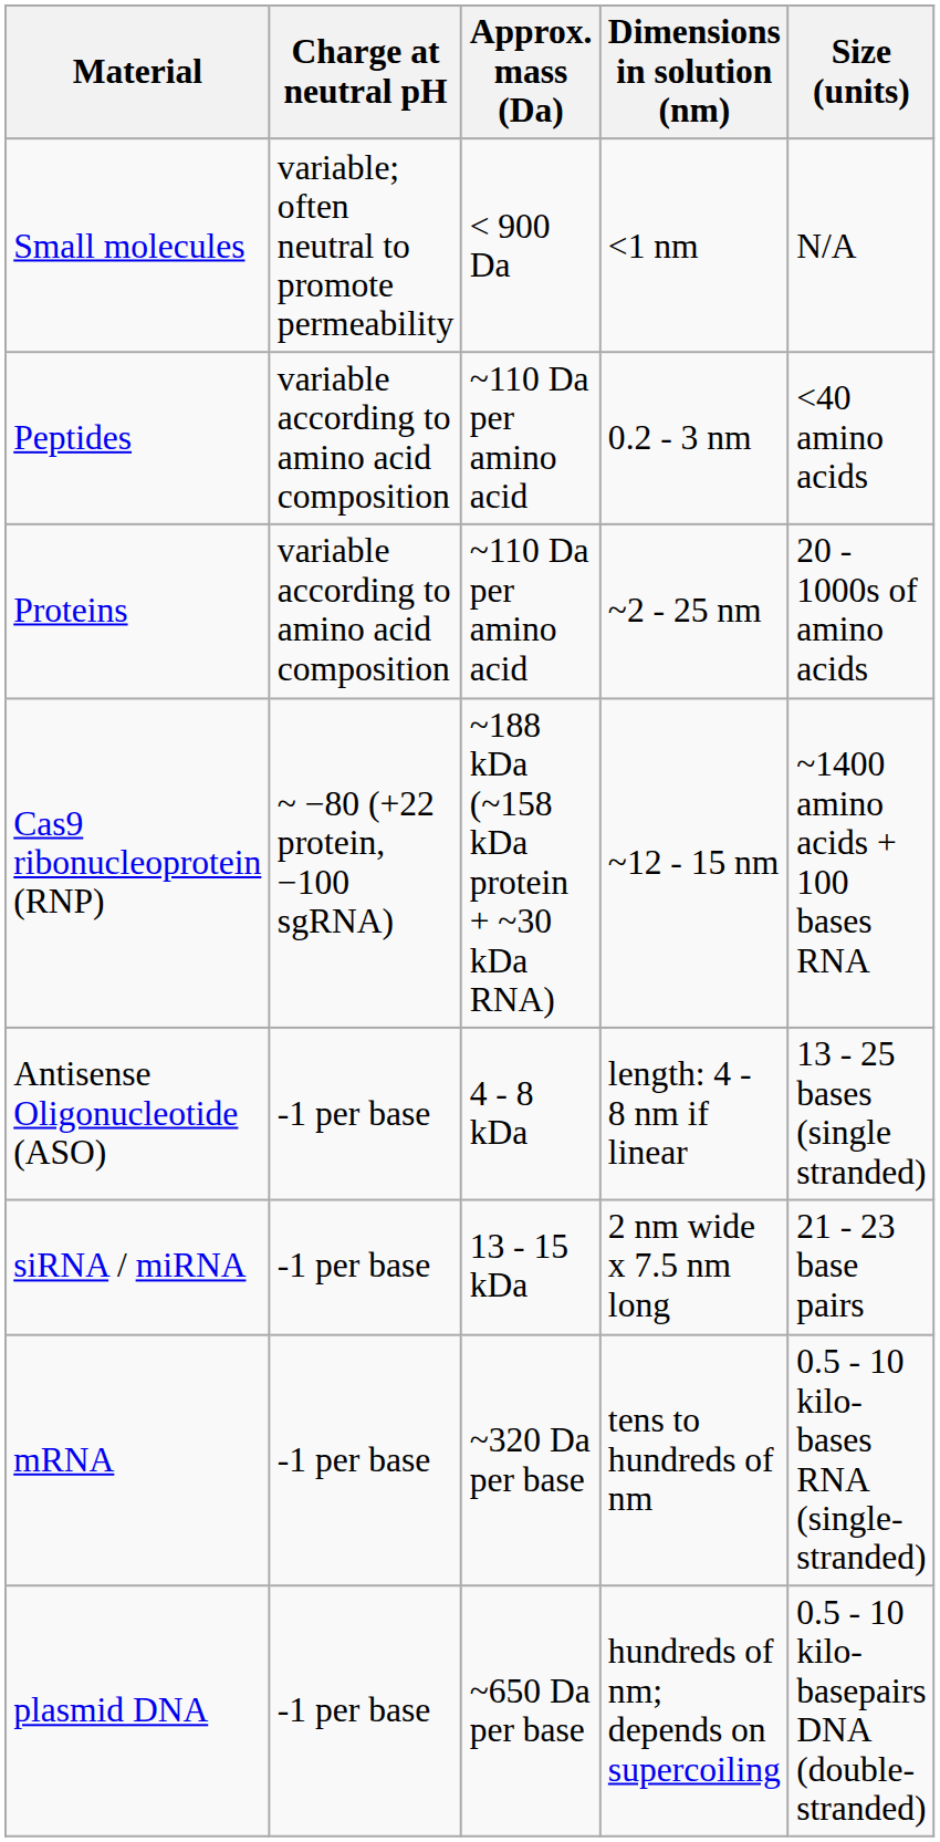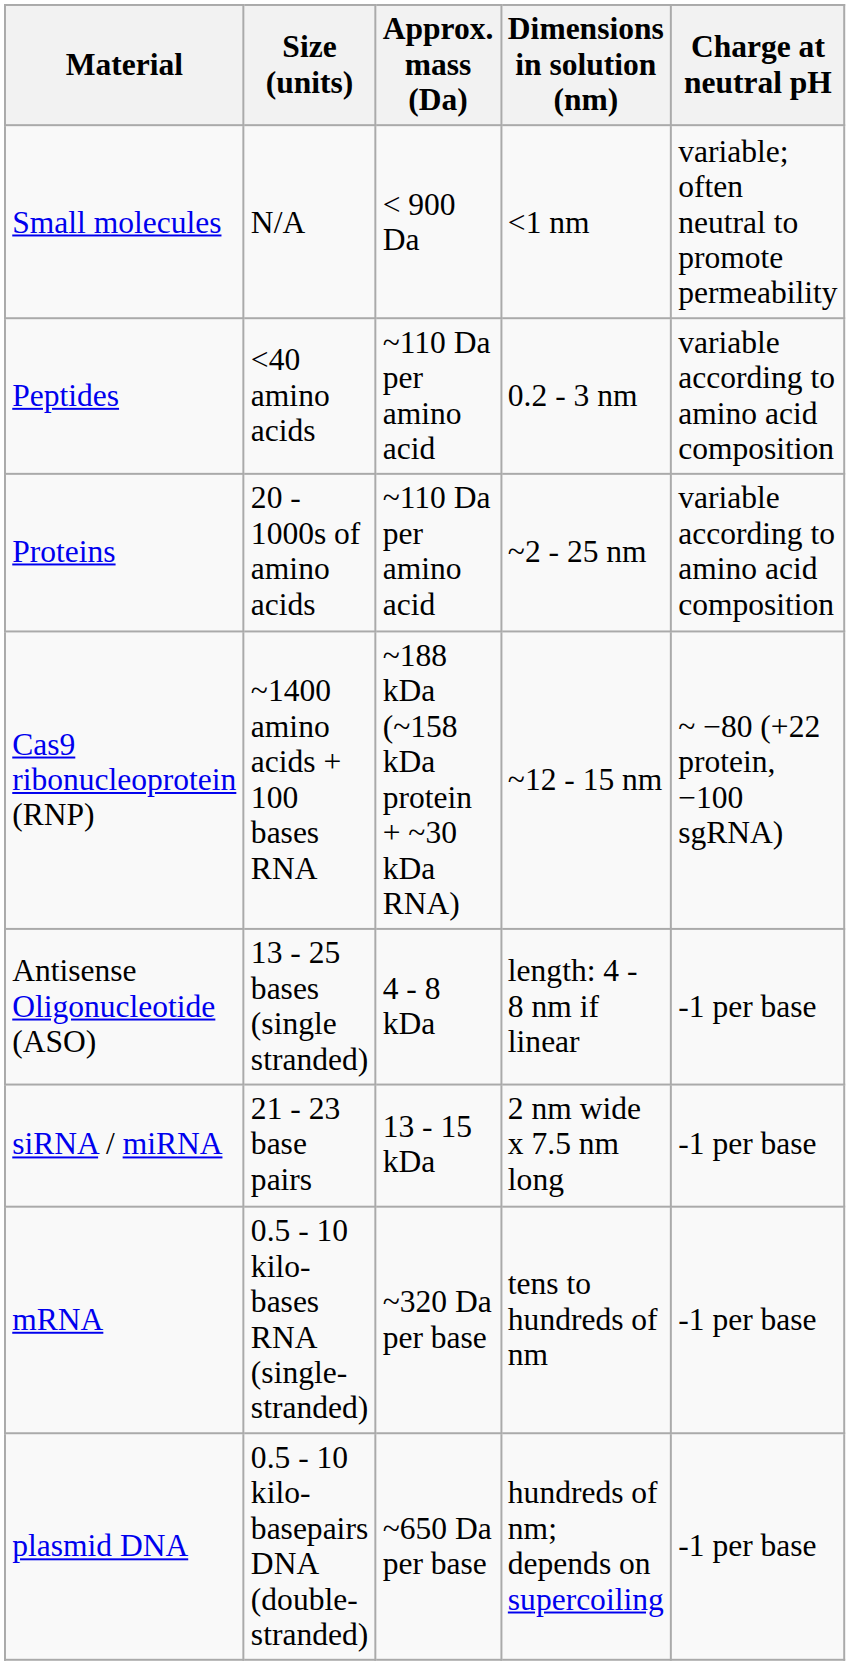columns swapped: Size (units) <-> Charge at neutral pH
